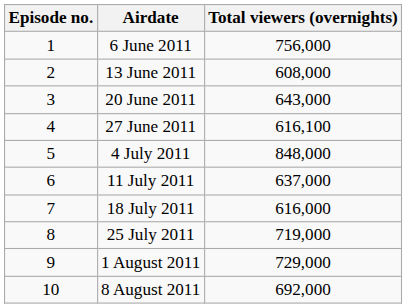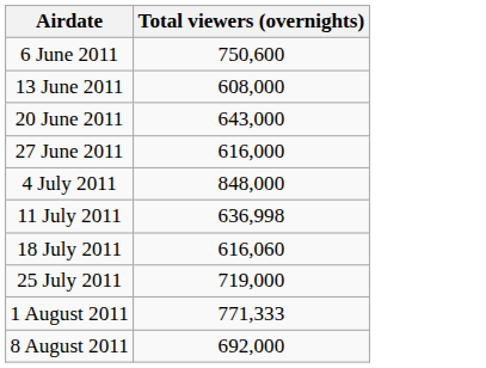- column: Episode no. | 1 | 2 | 3 | 4 | 5 | 6 | 7 | 8 | 9 | 10
6 June 2011 | Total viewers (overnights): 756,000 -> 750,600
27 June 2011 | Total viewers (overnights): 616,100 -> 616,000
11 July 2011 | Total viewers (overnights): 637,000 -> 636,998
18 July 2011 | Total viewers (overnights): 616,000 -> 616,060
1 August 2011 | Total viewers (overnights): 729,000 -> 771,333
